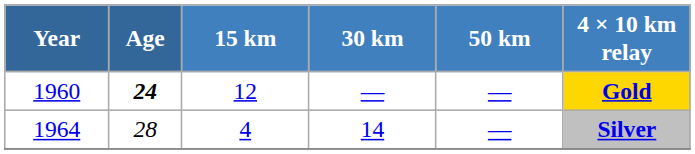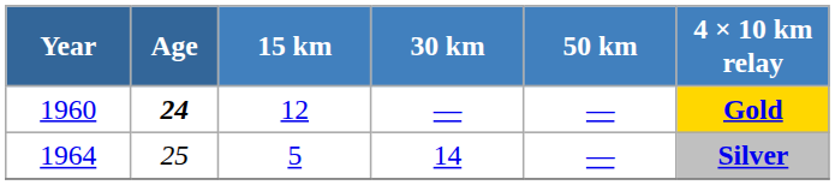1964 | Age: 28 -> 25
1964 | 15 km: 4 -> 5
